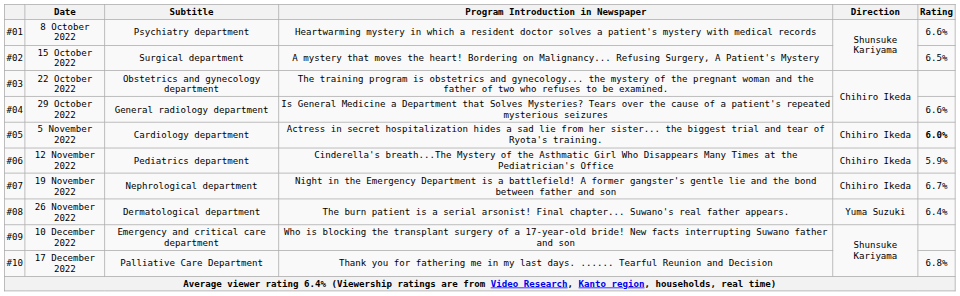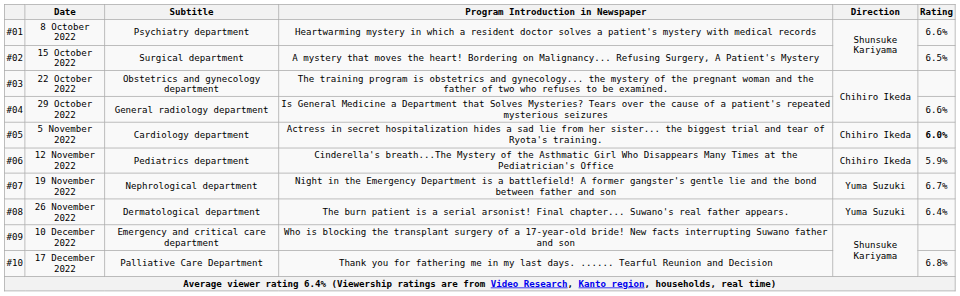19 November 2022 | Direction: Chihiro Ikeda -> Yuma Suzuki
